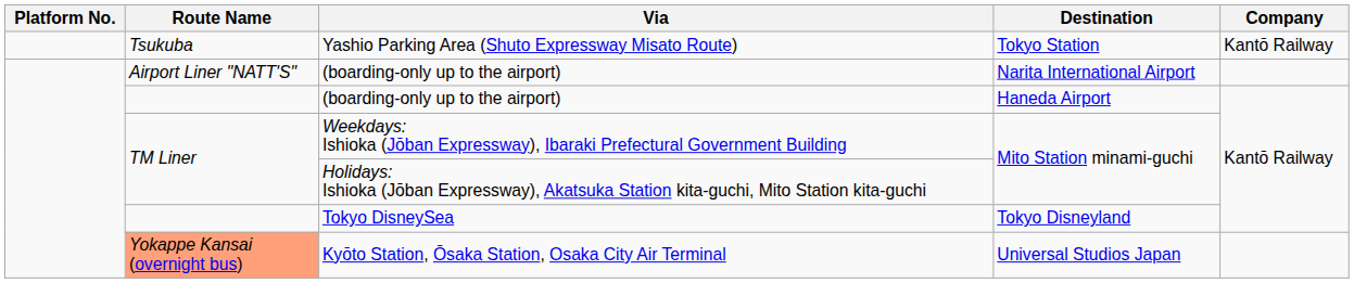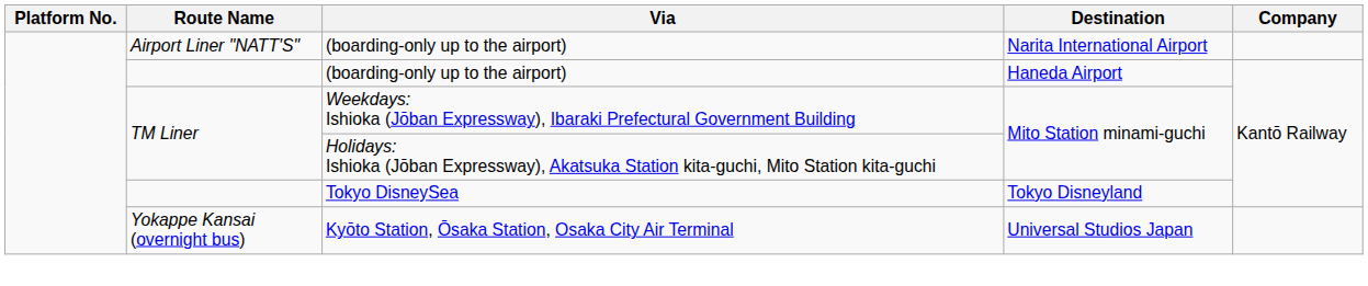- row: Tsukuba | Yashio Parking Area (Shuto Expressway Misato Route) | Tokyo Station | Kantō Railway
Kyōto Station, Ōsaka Station, Osaka City Air Terminal | Route Name: lightsalmon background -> no background
